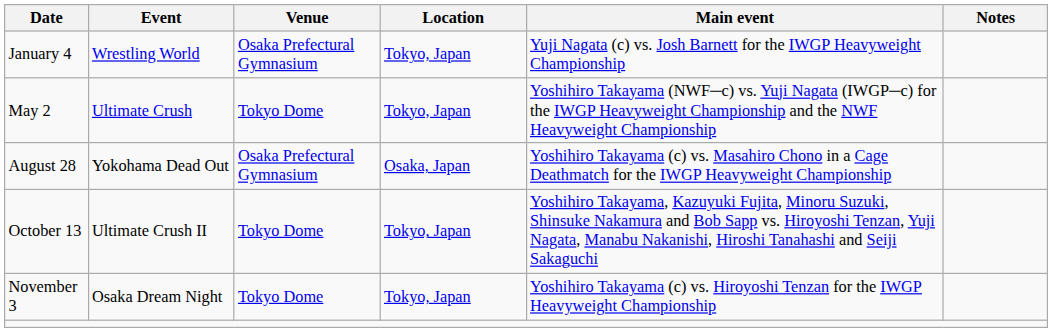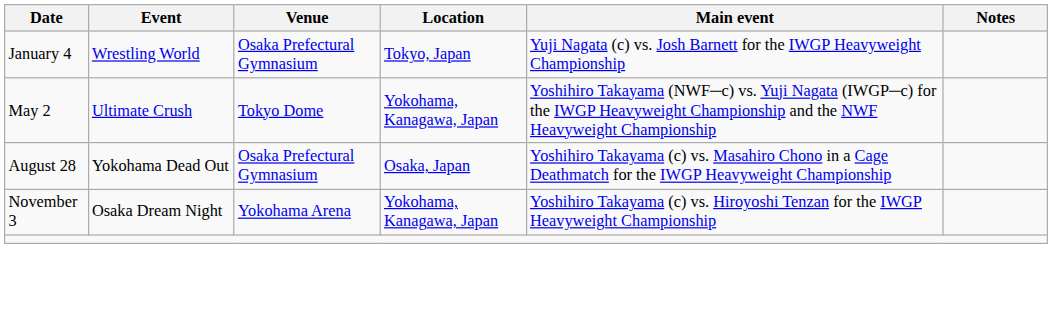May 2 | Location: Tokyo, Japan -> Yokohama, Kanagawa, Japan
- row: October 13 | Ultimate Crush II | Tokyo Dome | Tokyo, Japan | Yoshihiro Takayama, Kazuyuki Fujita, Minoru Suzuki, Shinsuke Nakamura and Bob Sapp vs. Hiroyoshi Tenzan, Yuji Nagata, Manabu Nakanishi, Hiroshi Tanahashi and Seiji Sakaguchi
November 3 | Venue: Tokyo Dome -> Yokohama Arena
November 3 | Location: Tokyo, Japan -> Yokohama, Kanagawa, Japan
